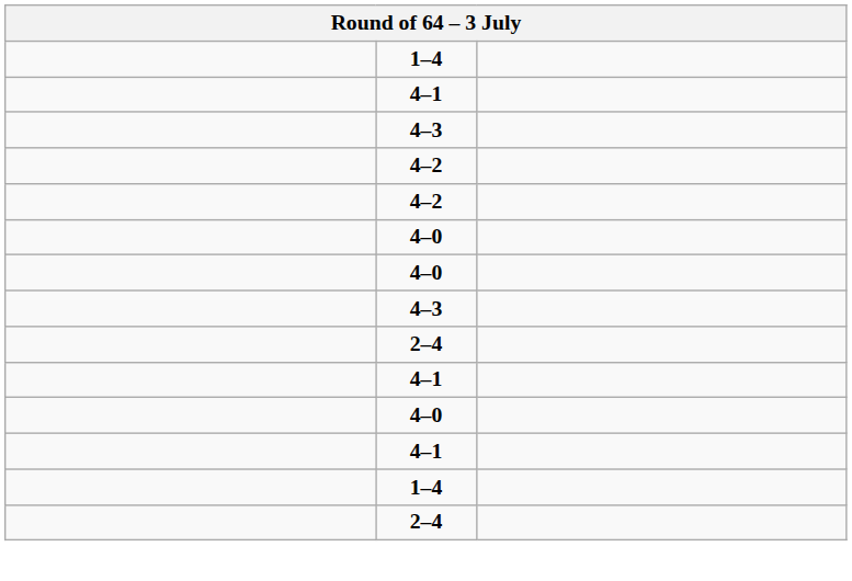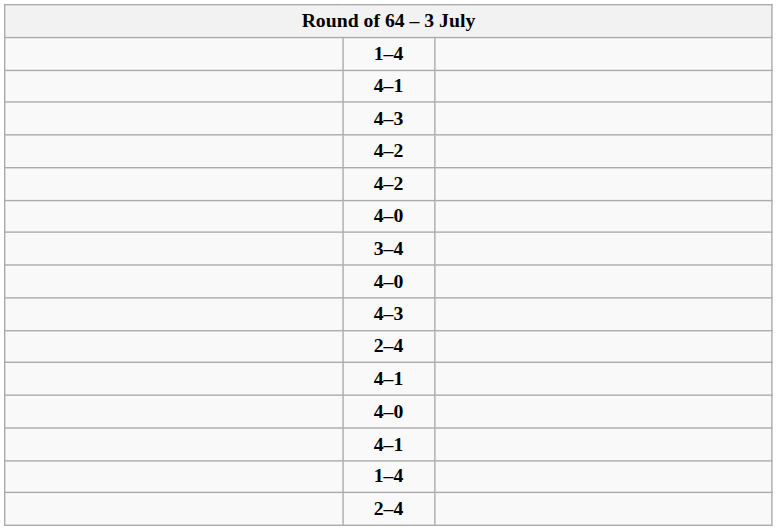+ row: 3–4
